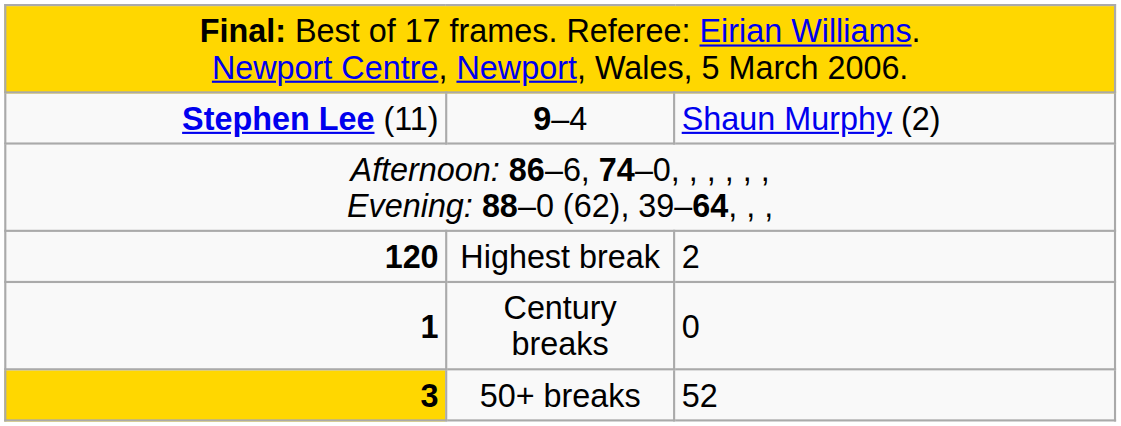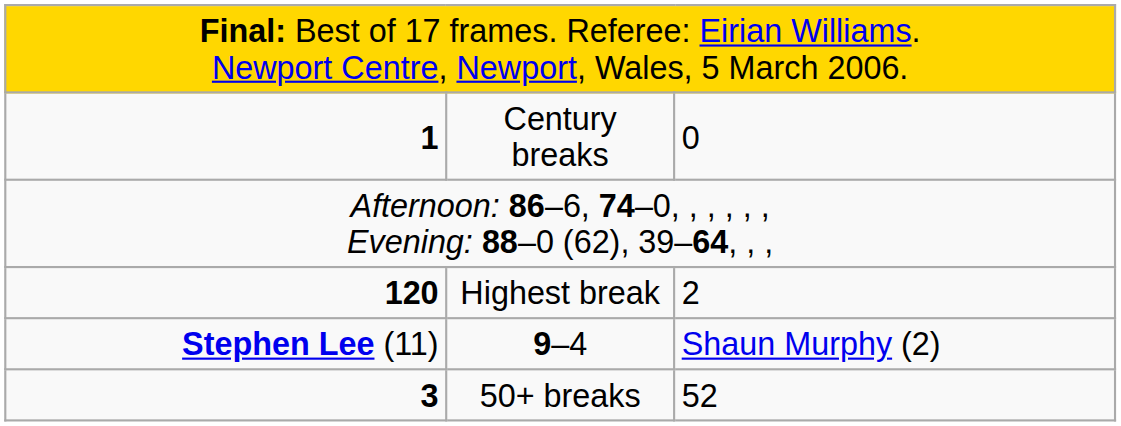rows swapped: 9–4 <-> Century breaks
50+ breaks | column 1: gold background -> no background
